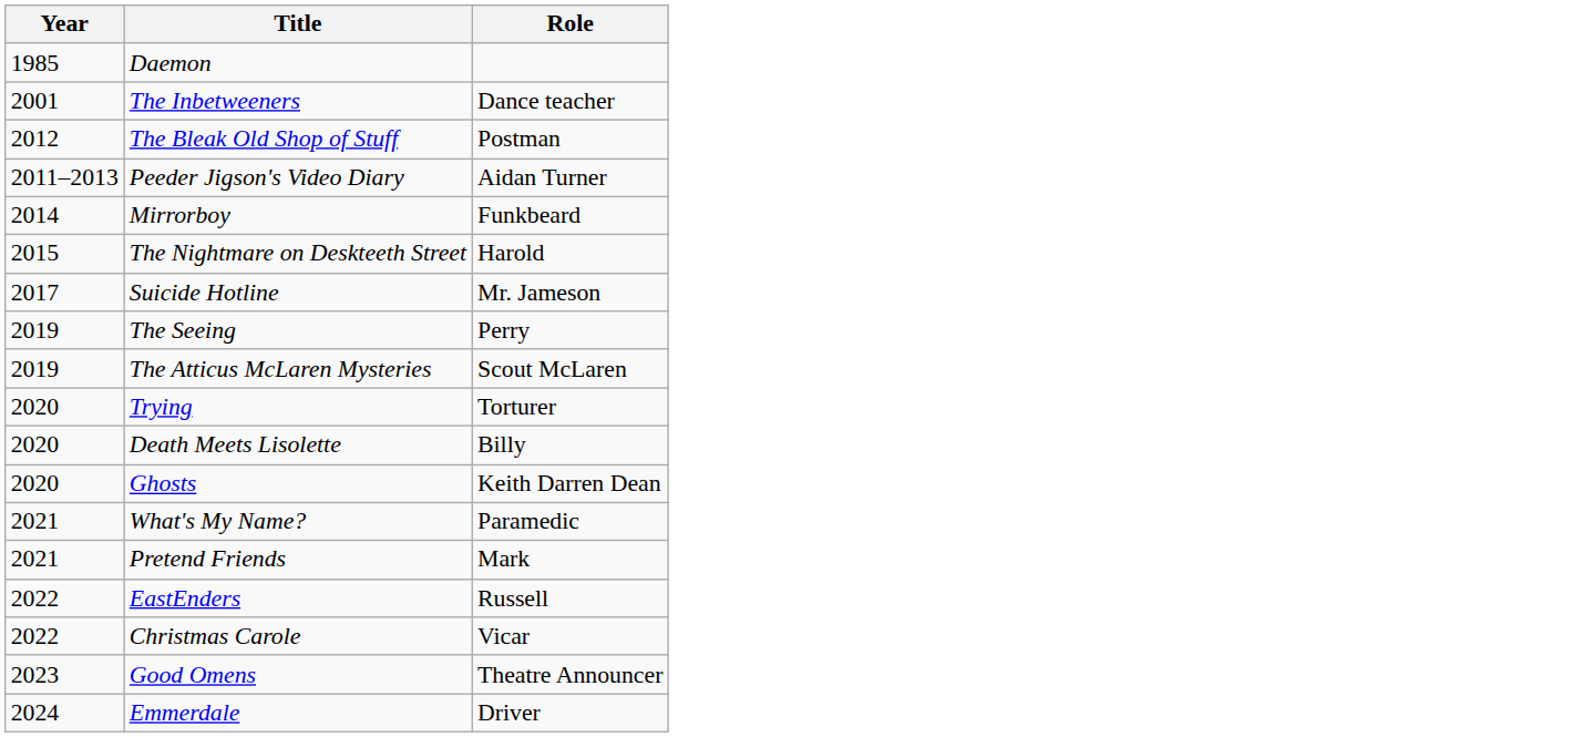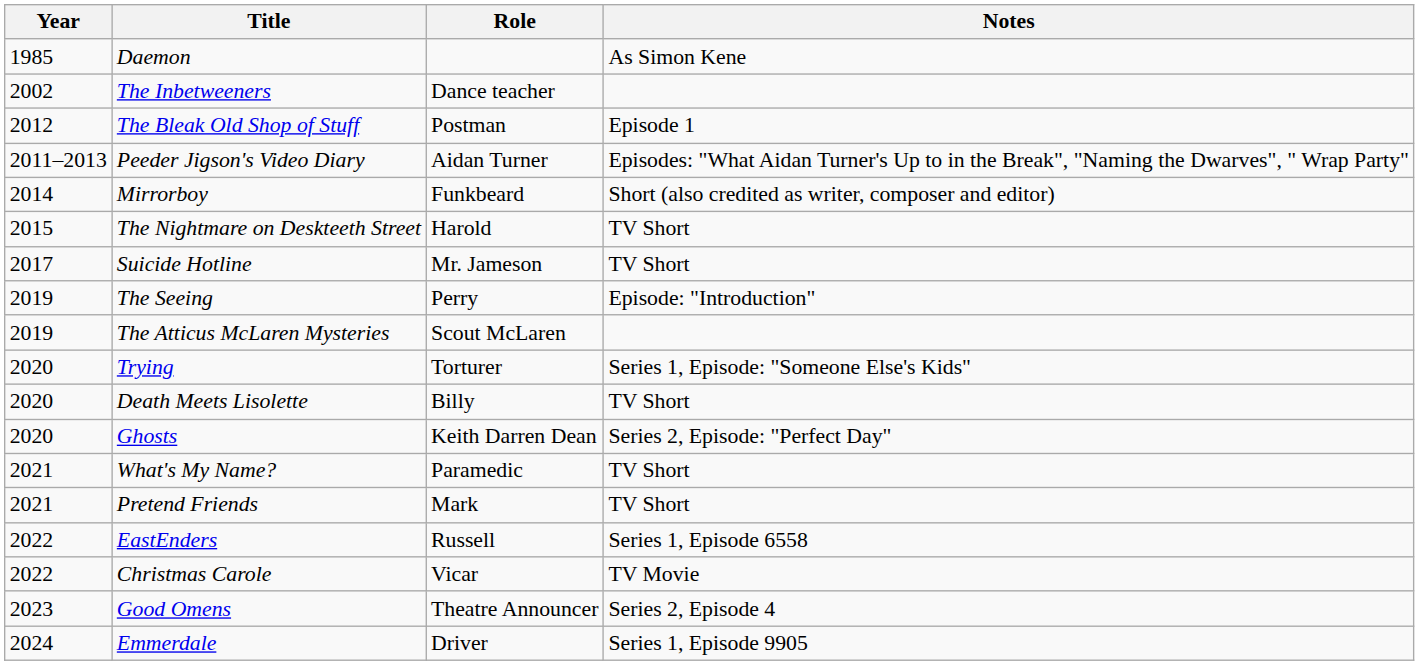+ column: Notes | As Simon Kene | Episode 1 | Episodes: "What Aidan Turner's Up to in the Break", "Naming the Dwarves", " Wrap Party" | Short (also credited as writer, composer and editor) | TV Short | TV Short | Episode: "Introduction" | Series 1, Episode: "Someone Else's Kids" | TV Short | Series 2, Episode: "Perfect Day" | TV Short | TV Short | Series 1, Episode 6558 | TV Movie | Series 2, Episode 4 | Series 1, Episode 9905
The Inbetweeners | Year: 2001 -> 2002
